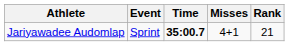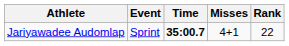Jariyawadee Audomlap | Rank: 21 -> 22
